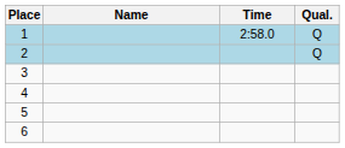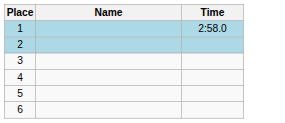- column: Qual. | Q | Q
